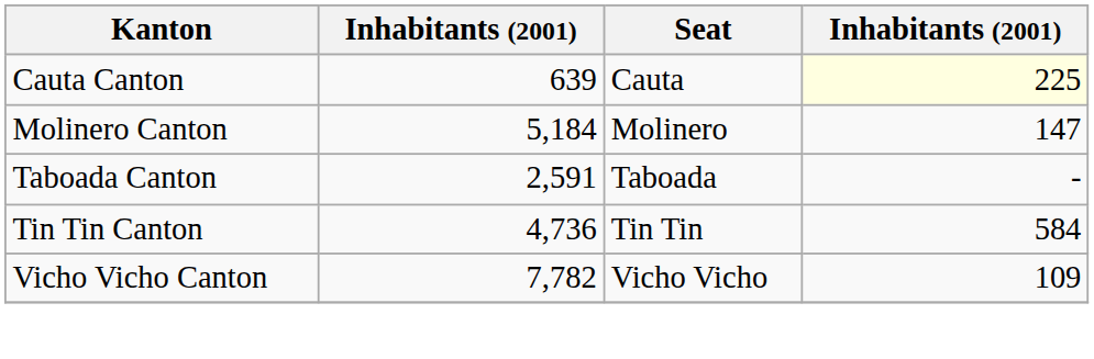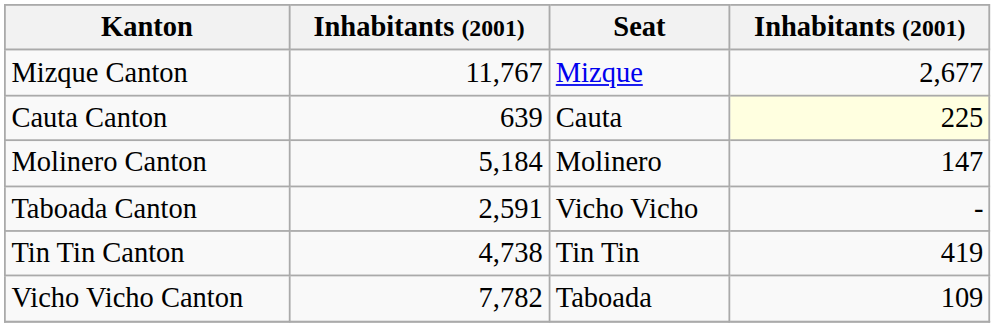+ row: Mizque Canton | 11,767 | Mizque | 2,677
Taboada Canton | Seat: Taboada -> Vicho Vicho
Tin Tin Canton | column 2: 4,736 -> 4,738
Tin Tin Canton | column 4: 584 -> 419
Vicho Vicho Canton | Seat: Vicho Vicho -> Taboada
